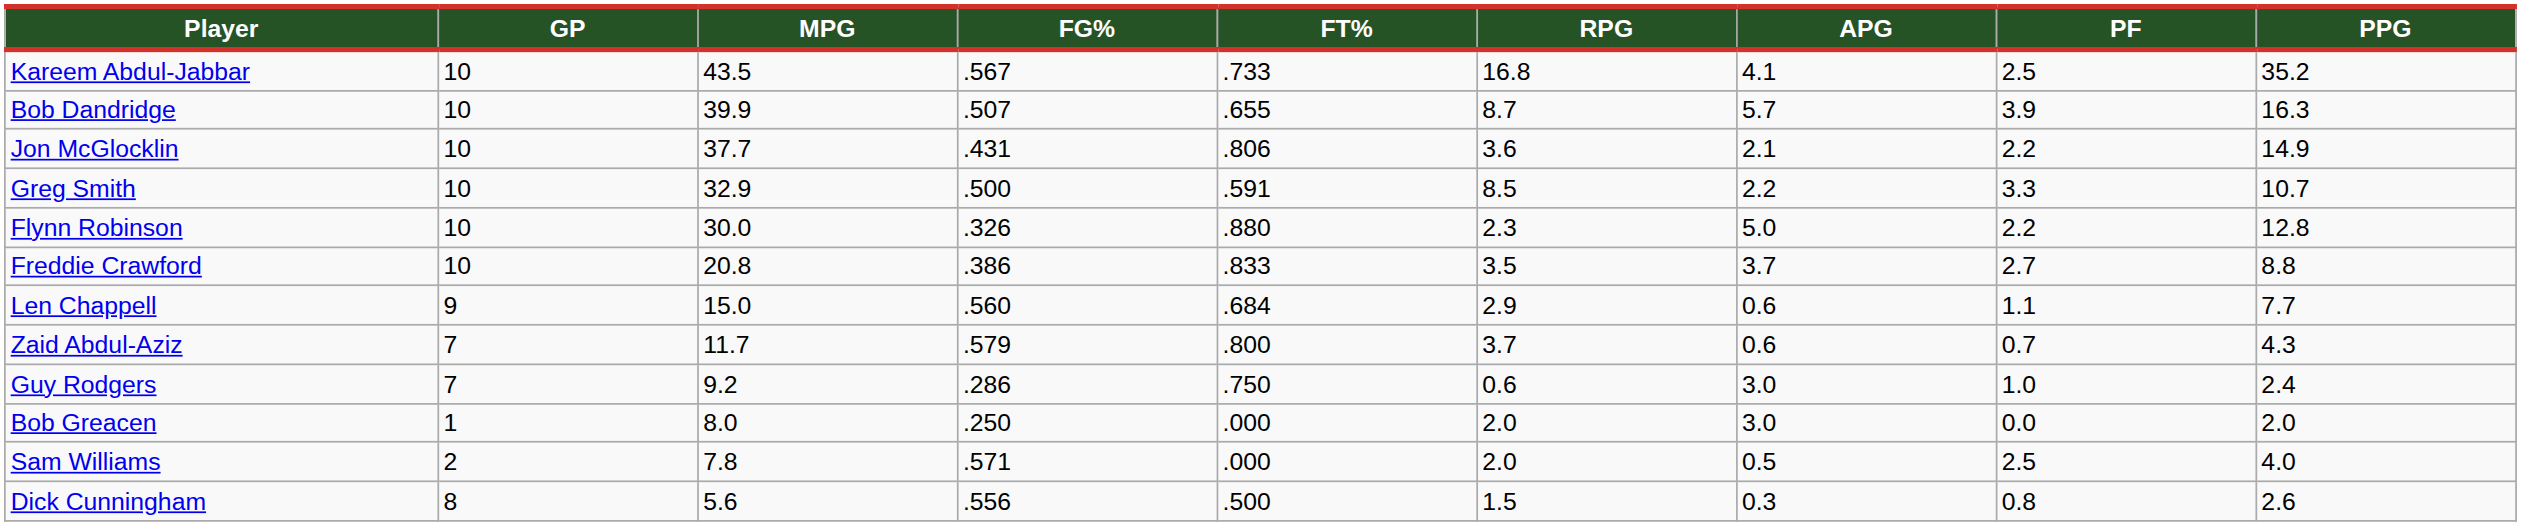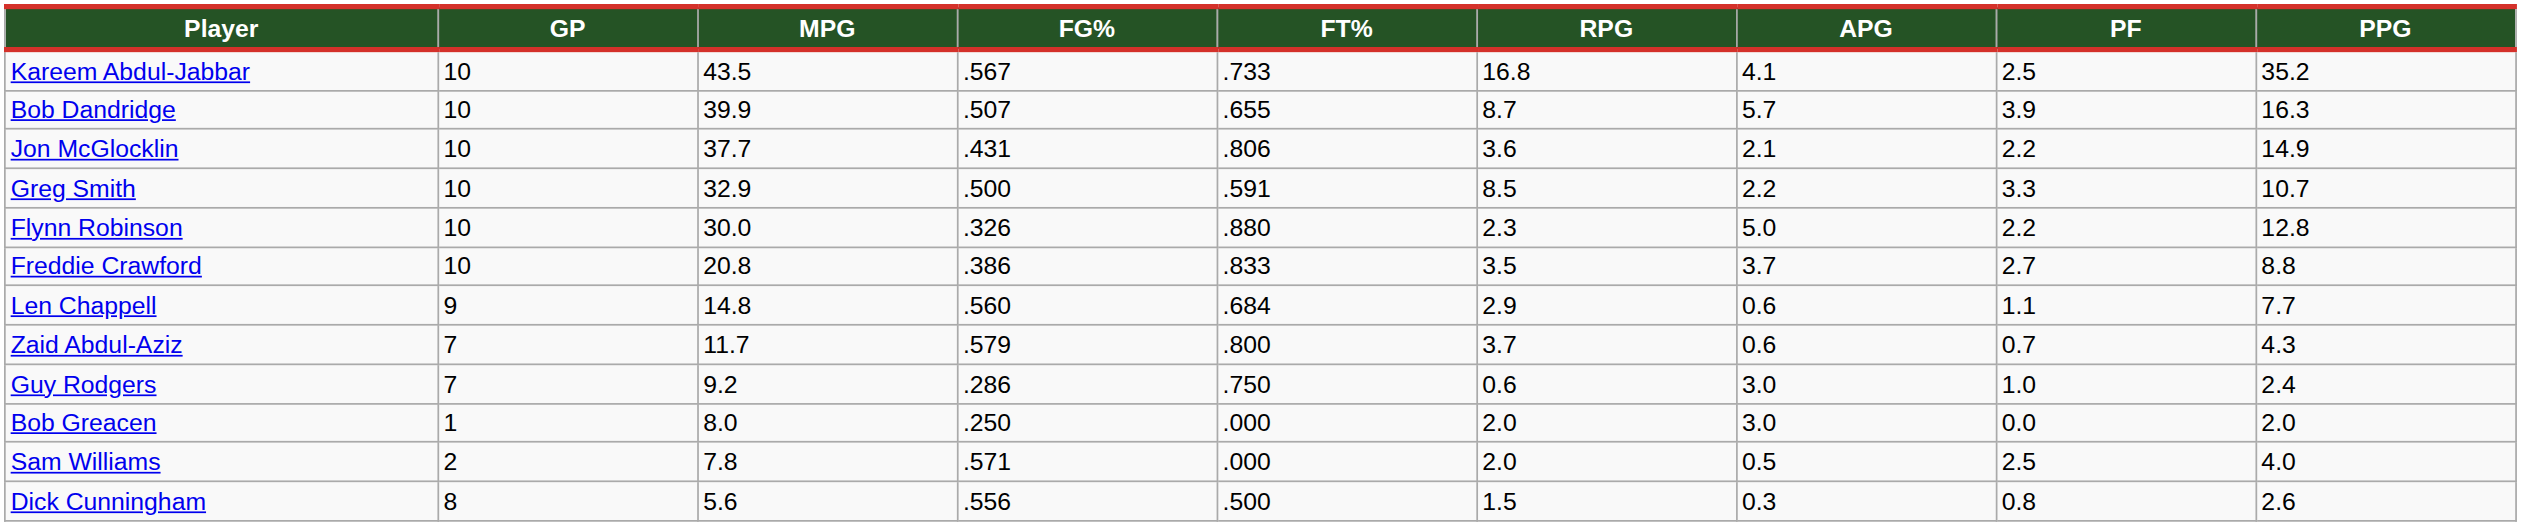Len Chappell | MPG: 15.0 -> 14.8
